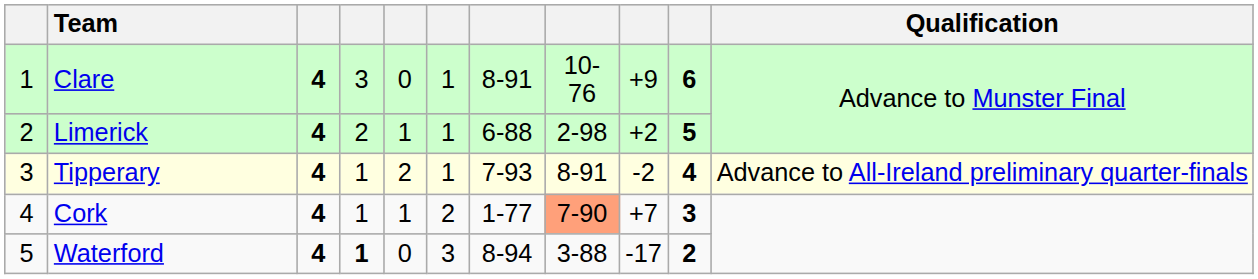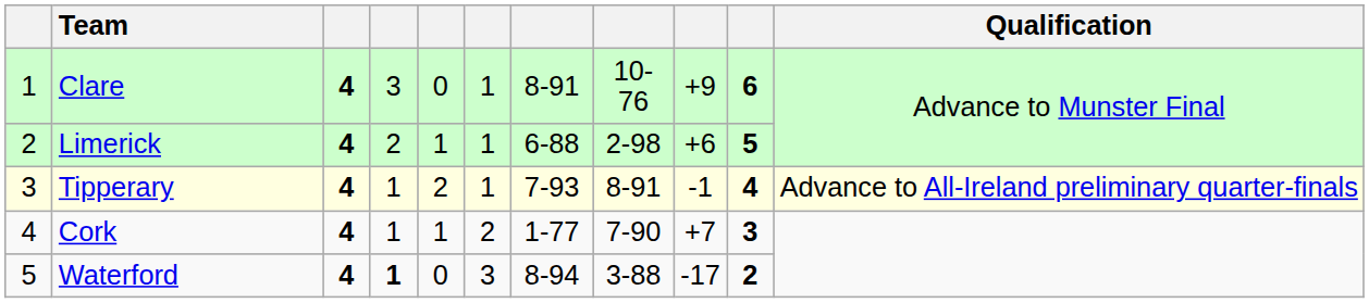Limerick | column 9: +2 -> +6
Tipperary | column 9: -2 -> -1
Cork | column 8: lightsalmon background -> no background
